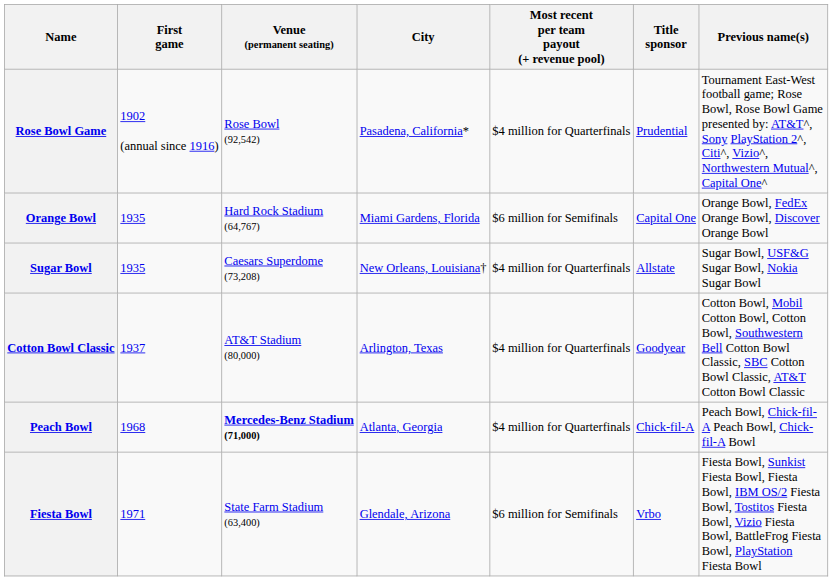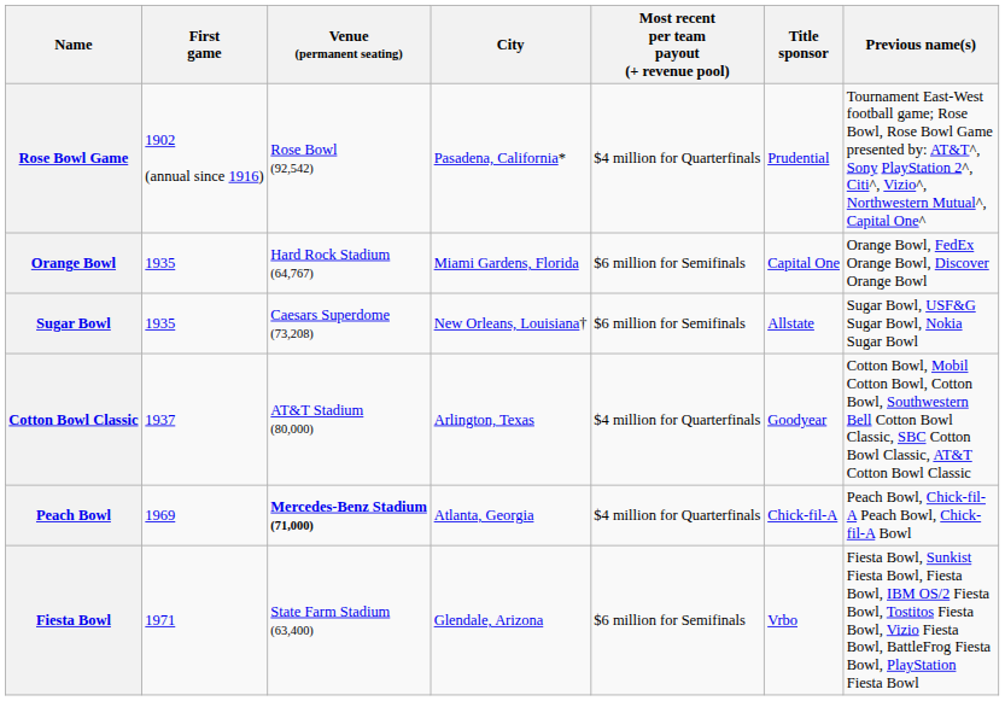Sugar Bowl | Most recent per team payout (+ revenue pool): $4 million for Quarterfinals -> $6 million for Semifinals
Peach Bowl | First game: 1968 -> 1969
